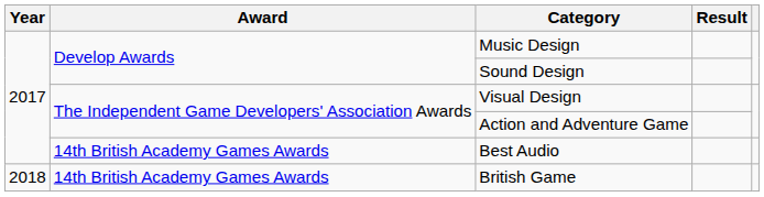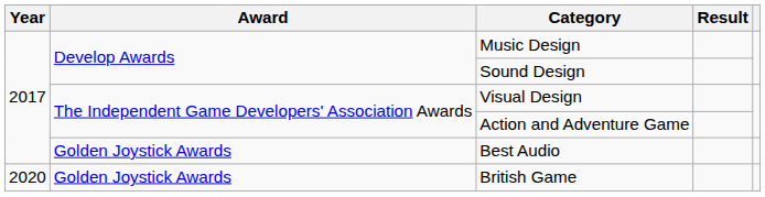Best Audio | Award: 14th British Academy Games Awards -> Golden Joystick Awards
British Game | Year: 2018 -> 2020
British Game | Award: 14th British Academy Games Awards -> Golden Joystick Awards
